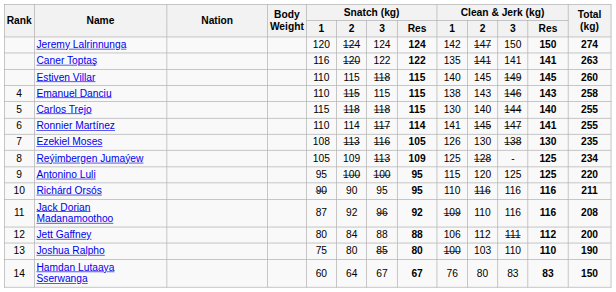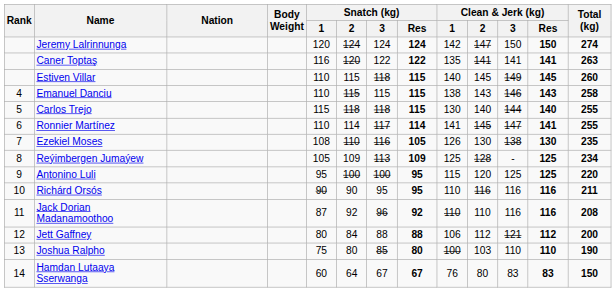Ezekiel Moses | Snatch (kg) / 2: 113 -> 110
Jack Dorian Madanamoothoo | Clean & Jerk (kg) / 1: 109 -> 110
Jett Gaffney | Clean & Jerk (kg) / 3: 111 -> 121
